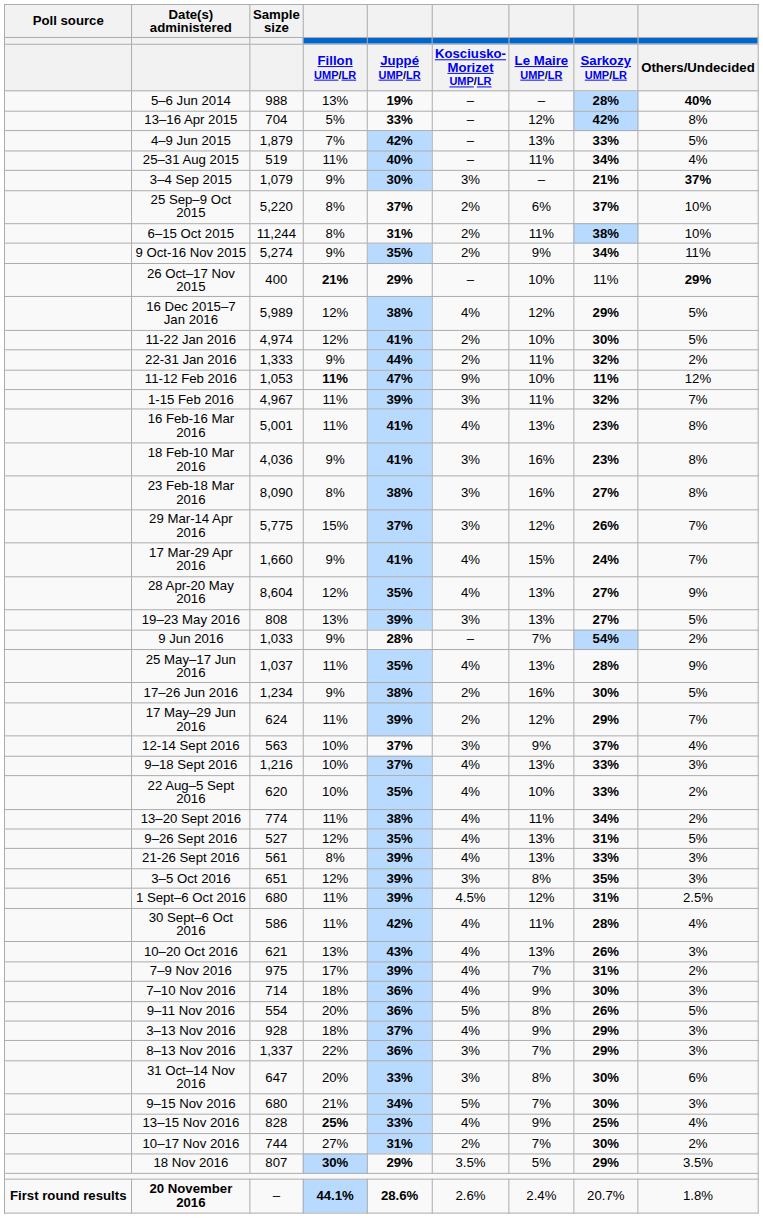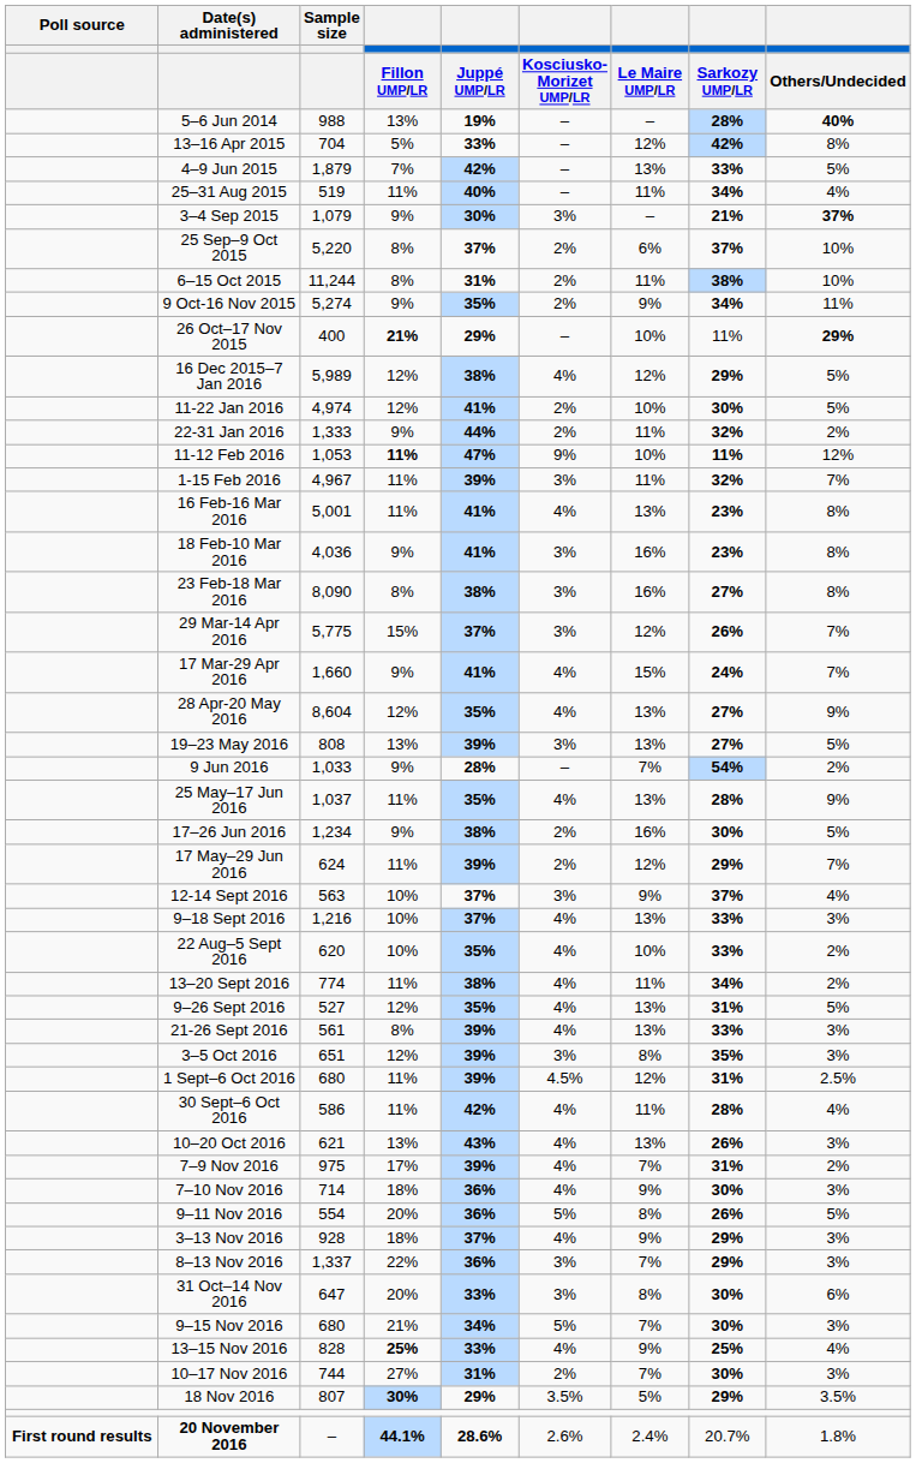10–17 Nov 2016 | column 9: 2% -> 3%
